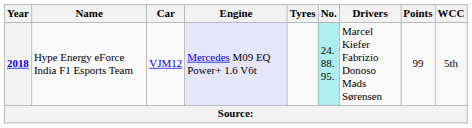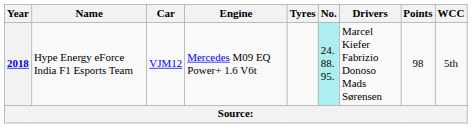2018 | Engine: lavender background -> no background
2018 | Points: 99 -> 98
